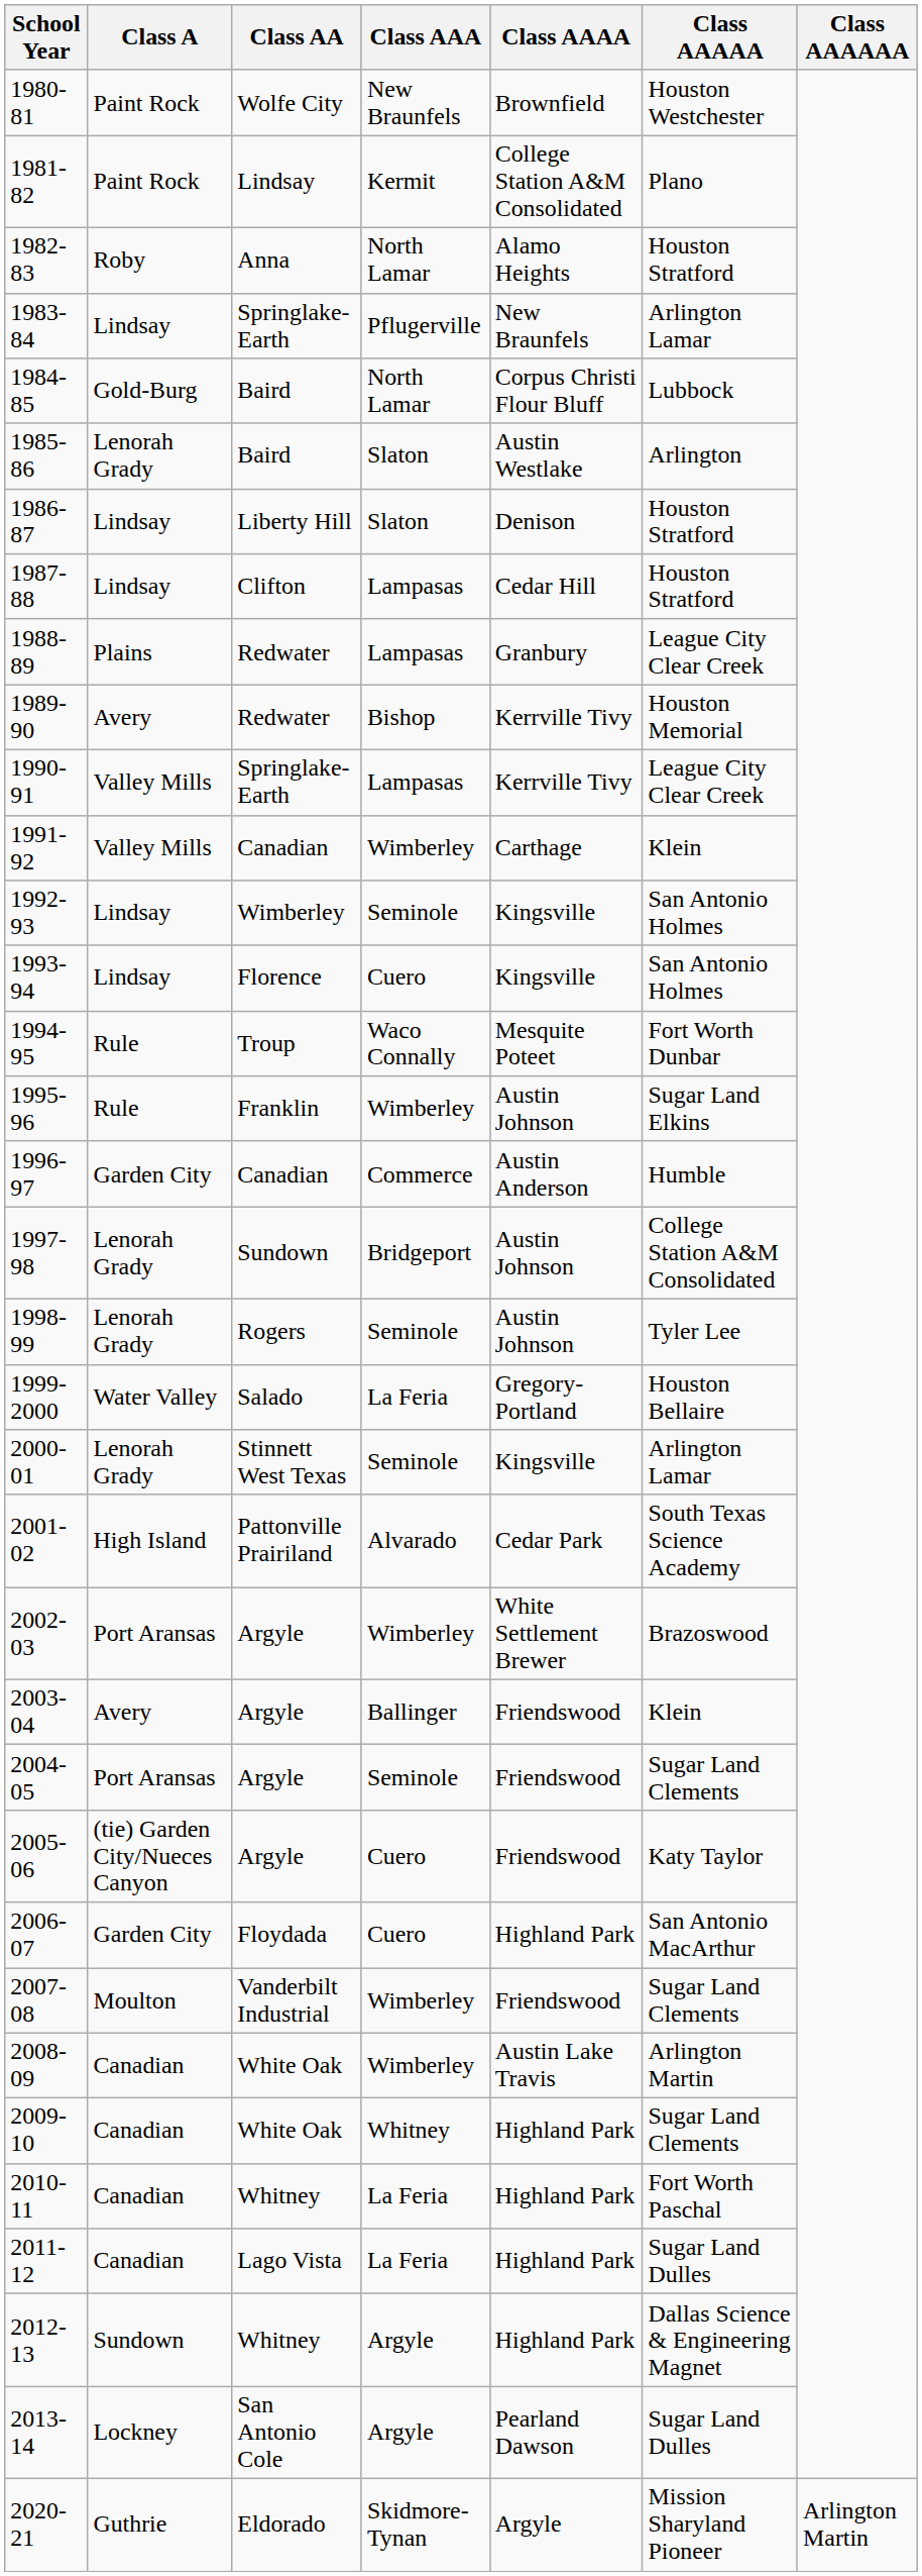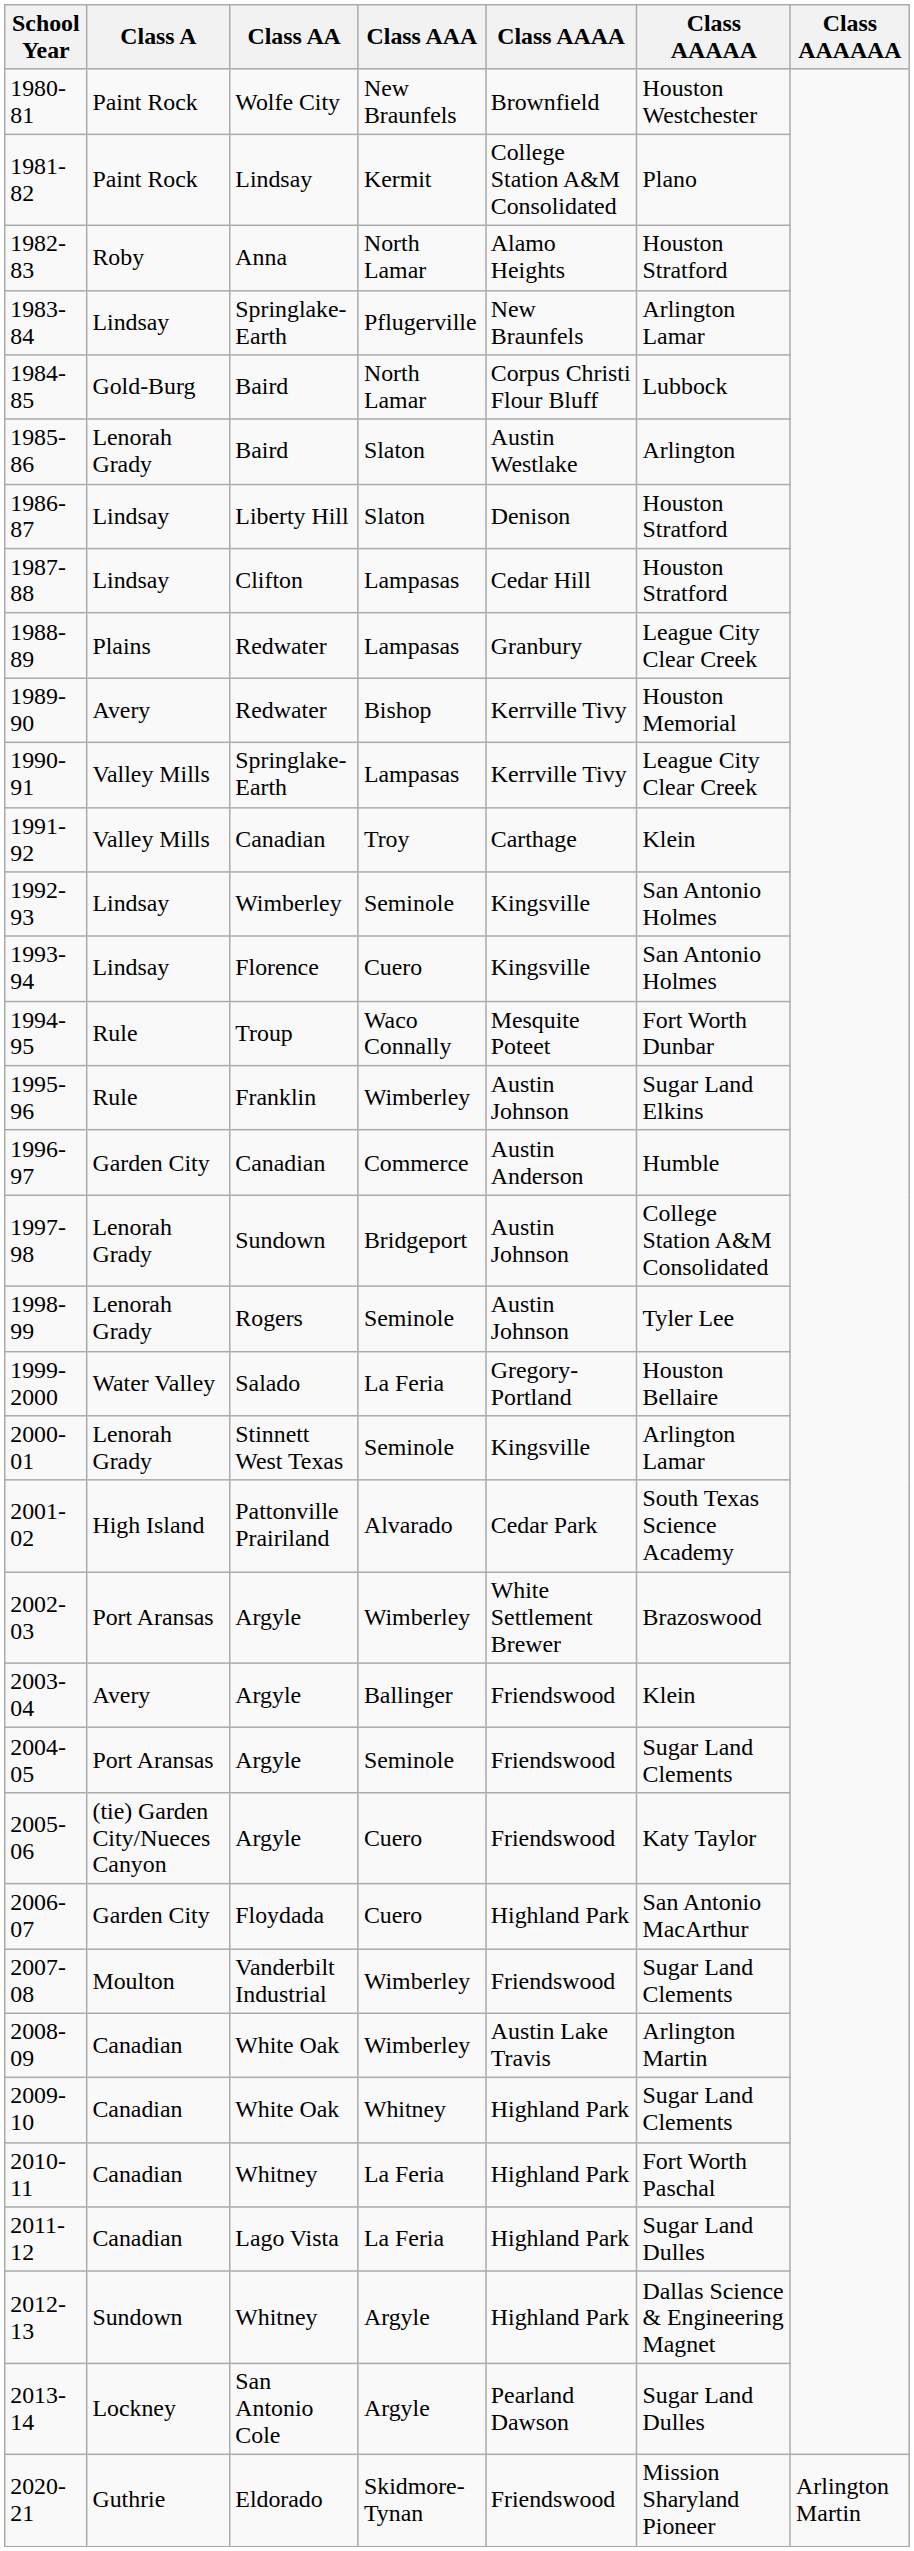1991-92 | Class AAA: Wimberley -> Troy
2020-21 | Class AAAA: Argyle -> Friendswood
